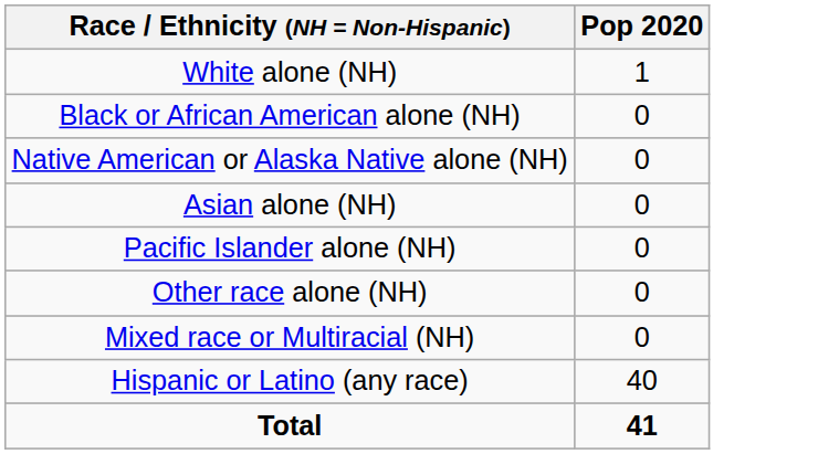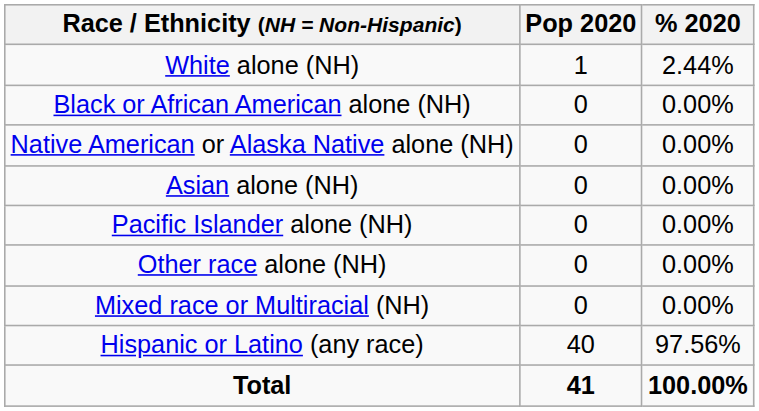+ column: % 2020 | 2.44% | 0.00% | 0.00% | 0.00% | 0.00% | 0.00% | 0.00% | 97.56% | 100.00%
